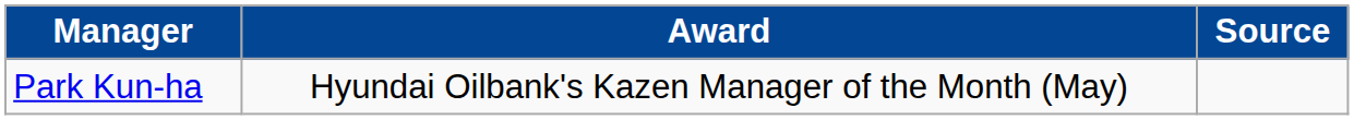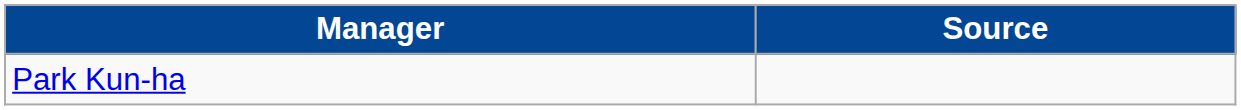- column: Award | Hyundai Oilbank's Kazen Manager of the Month (May)
